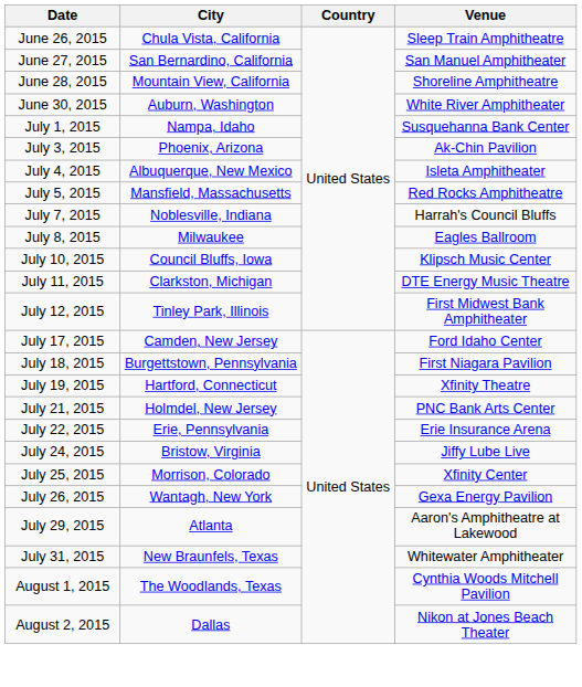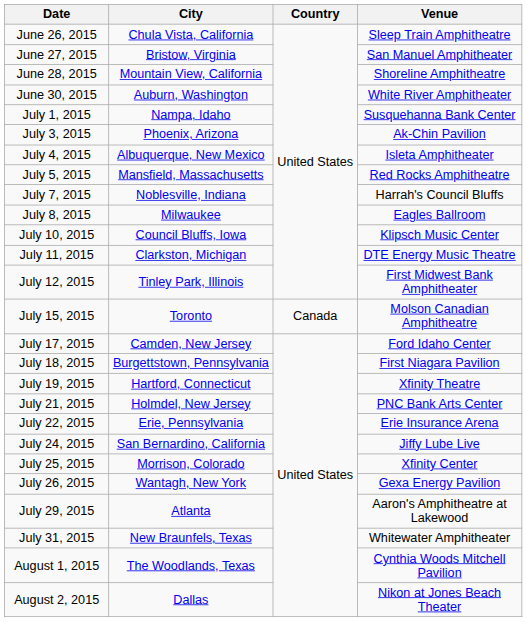June 27, 2015 | City: San Bernardino, California -> Bristow, Virginia
+ row: July 15, 2015 | Toronto | Canada | Molson Canadian Amphitheatre
July 24, 2015 | City: Bristow, Virginia -> San Bernardino, California
